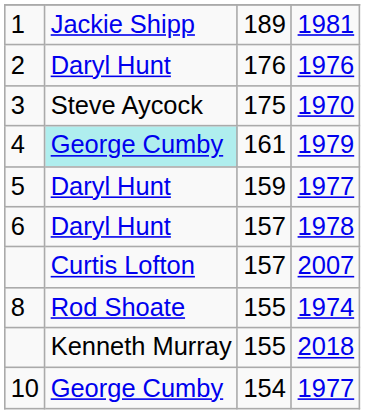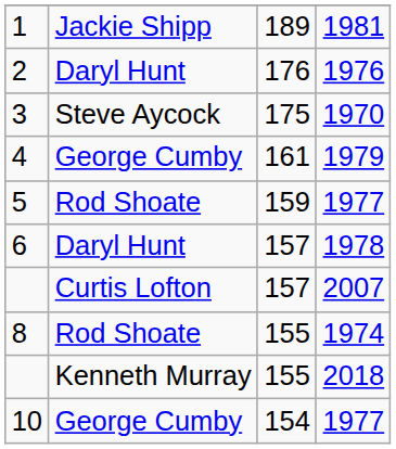4 | column 2: paleturquoise background -> no background
5 | column 2: Daryl Hunt -> Rod Shoate
